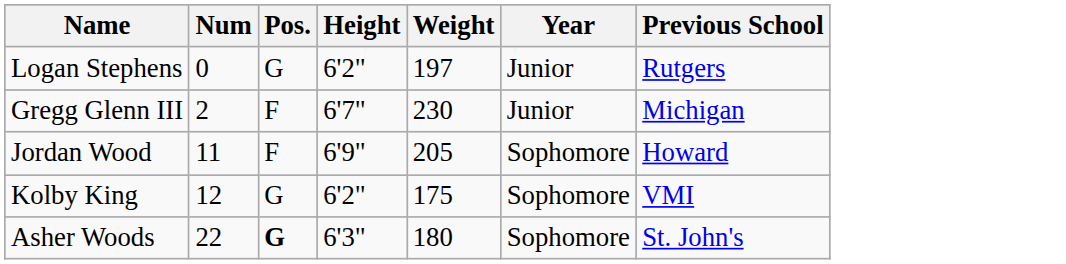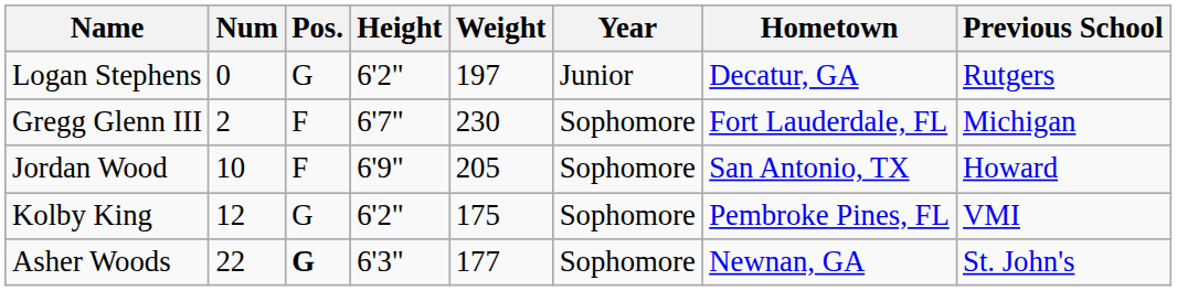+ column: Hometown | Decatur, GA | Fort Lauderdale, FL | San Antonio, TX | Pembroke Pines, FL | Newnan, GA
Gregg Glenn III | Year: Junior -> Sophomore
Jordan Wood | Num: 11 -> 10
Asher Woods | Weight: 180 -> 177
